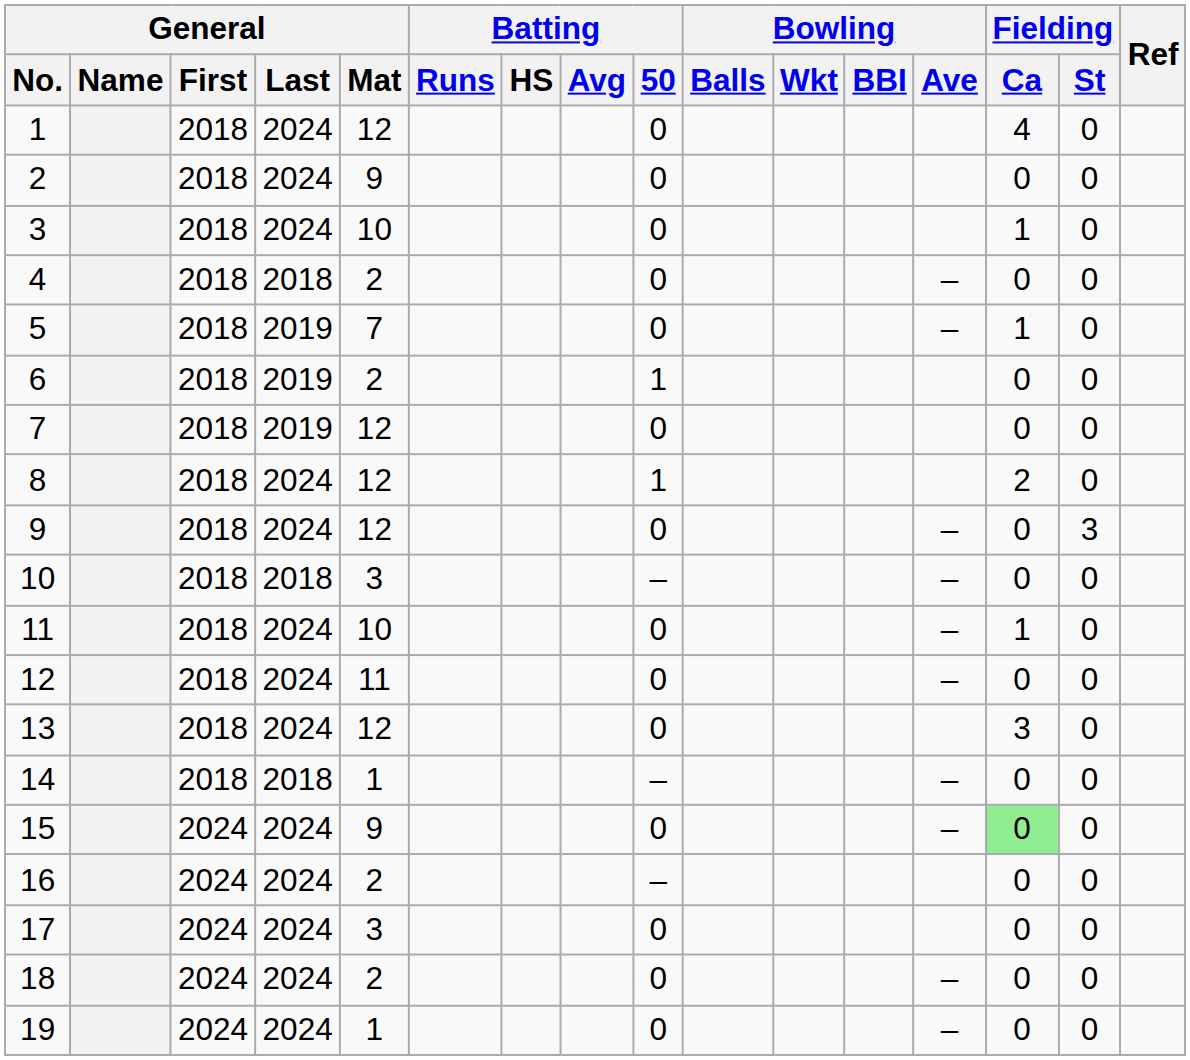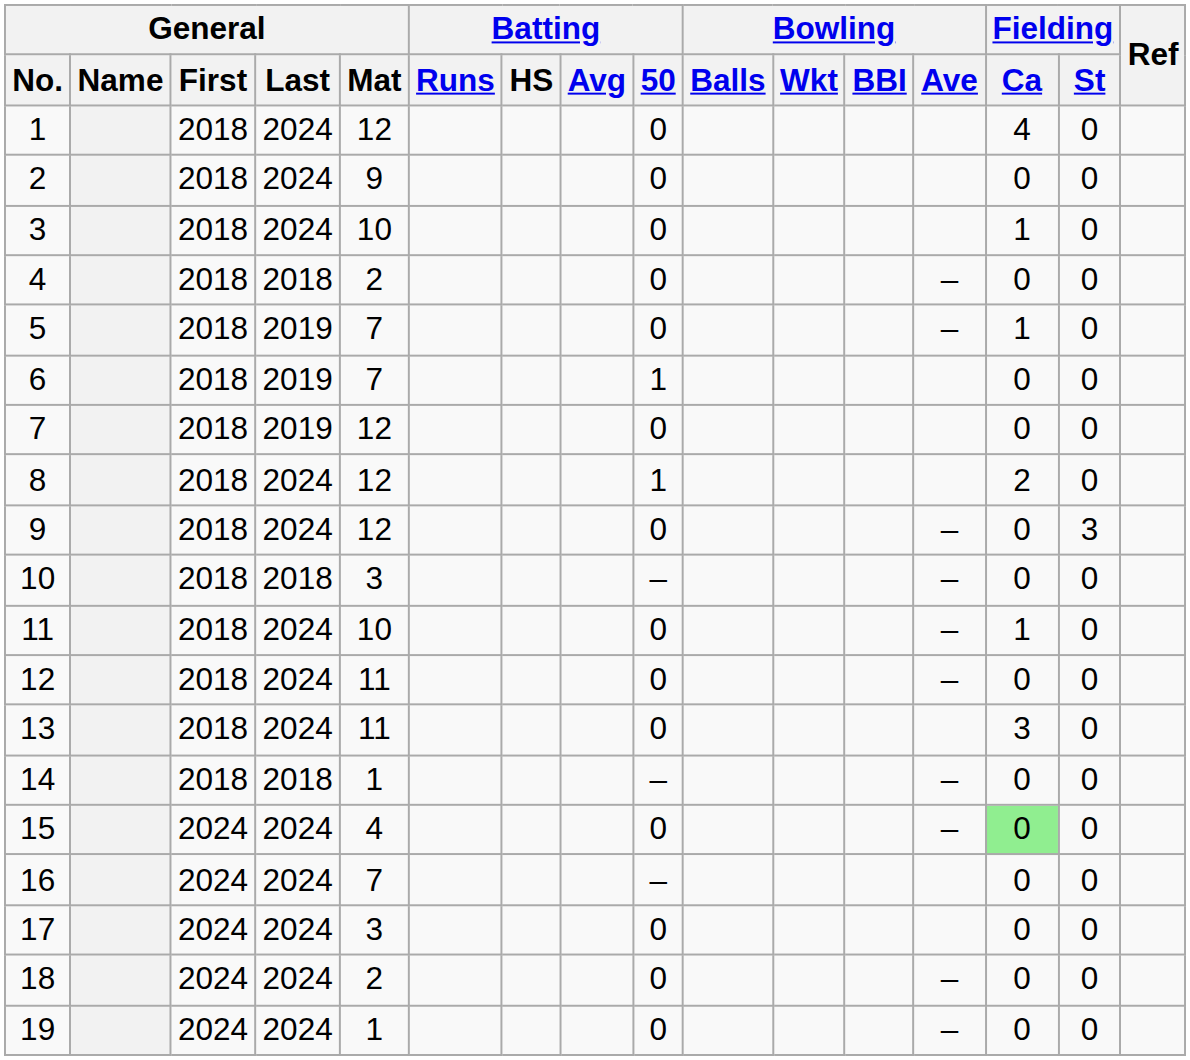6 | General / Mat: 2 -> 7
13 | General / Mat: 12 -> 11
15 | General / Mat: 9 -> 4
16 | General / Mat: 2 -> 7
